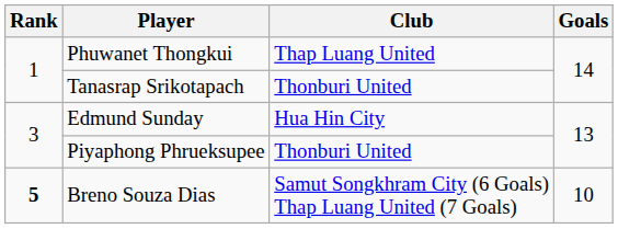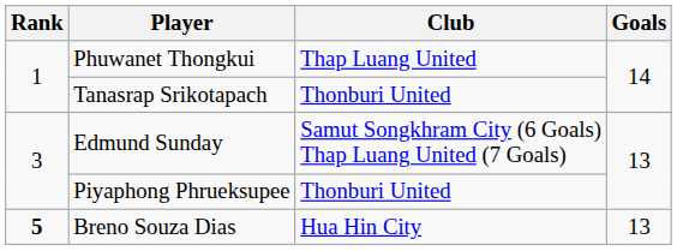Edmund Sunday | Club: Hua Hin City -> Samut Songkhram City (6 Goals) Thap Luang United (7 Goals)
Breno Souza Dias | Club: Samut Songkhram City (6 Goals) Thap Luang United (7 Goals) -> Hua Hin City
Breno Souza Dias | Goals: 10 -> 13
